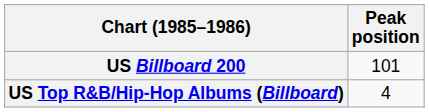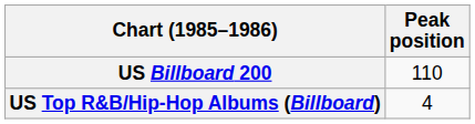US Billboard 200 | Peak position: 101 -> 110
